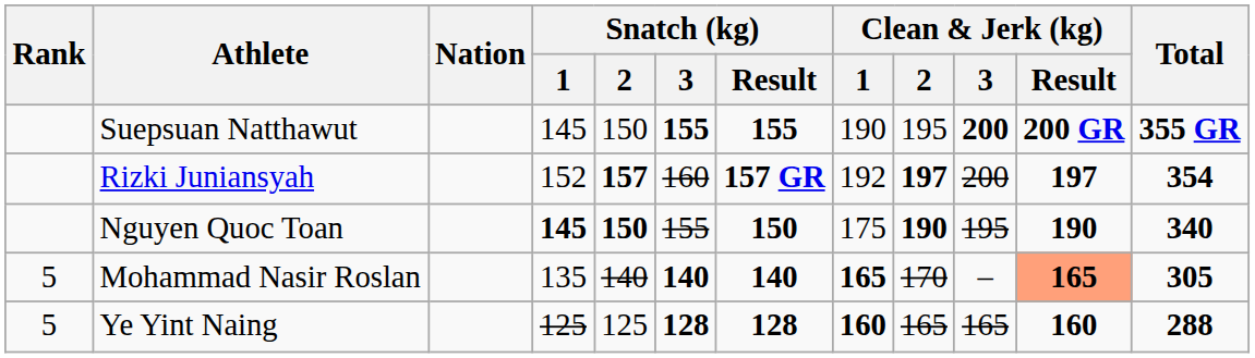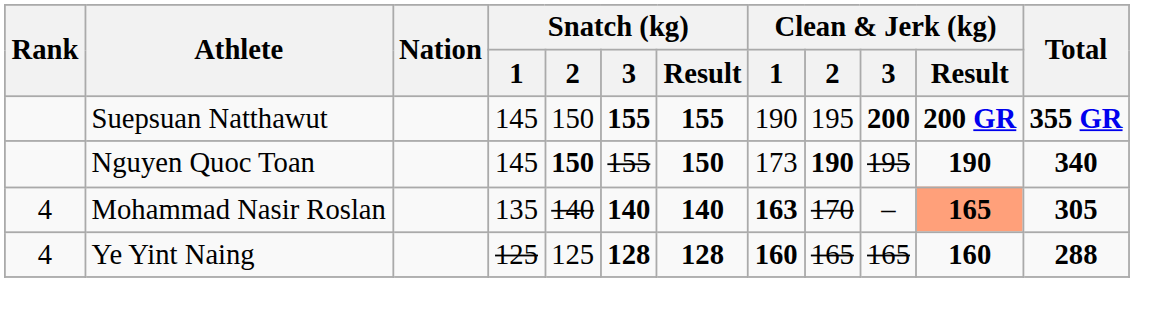- row: Rizki Juniansyah | 152 | 157 | 160 | 157 GR | 192 | 197 | 200 | 197 | 354
Nguyen Quoc Toan | Snatch (kg) / 1: bold -> normal
Nguyen Quoc Toan | Clean & Jerk (kg) / 1: 175 -> 173
Mohammad Nasir Roslan | Rank: 5 -> 4
Mohammad Nasir Roslan | Clean & Jerk (kg) / 1: 165 -> 163
Ye Yint Naing | Rank: 5 -> 4
